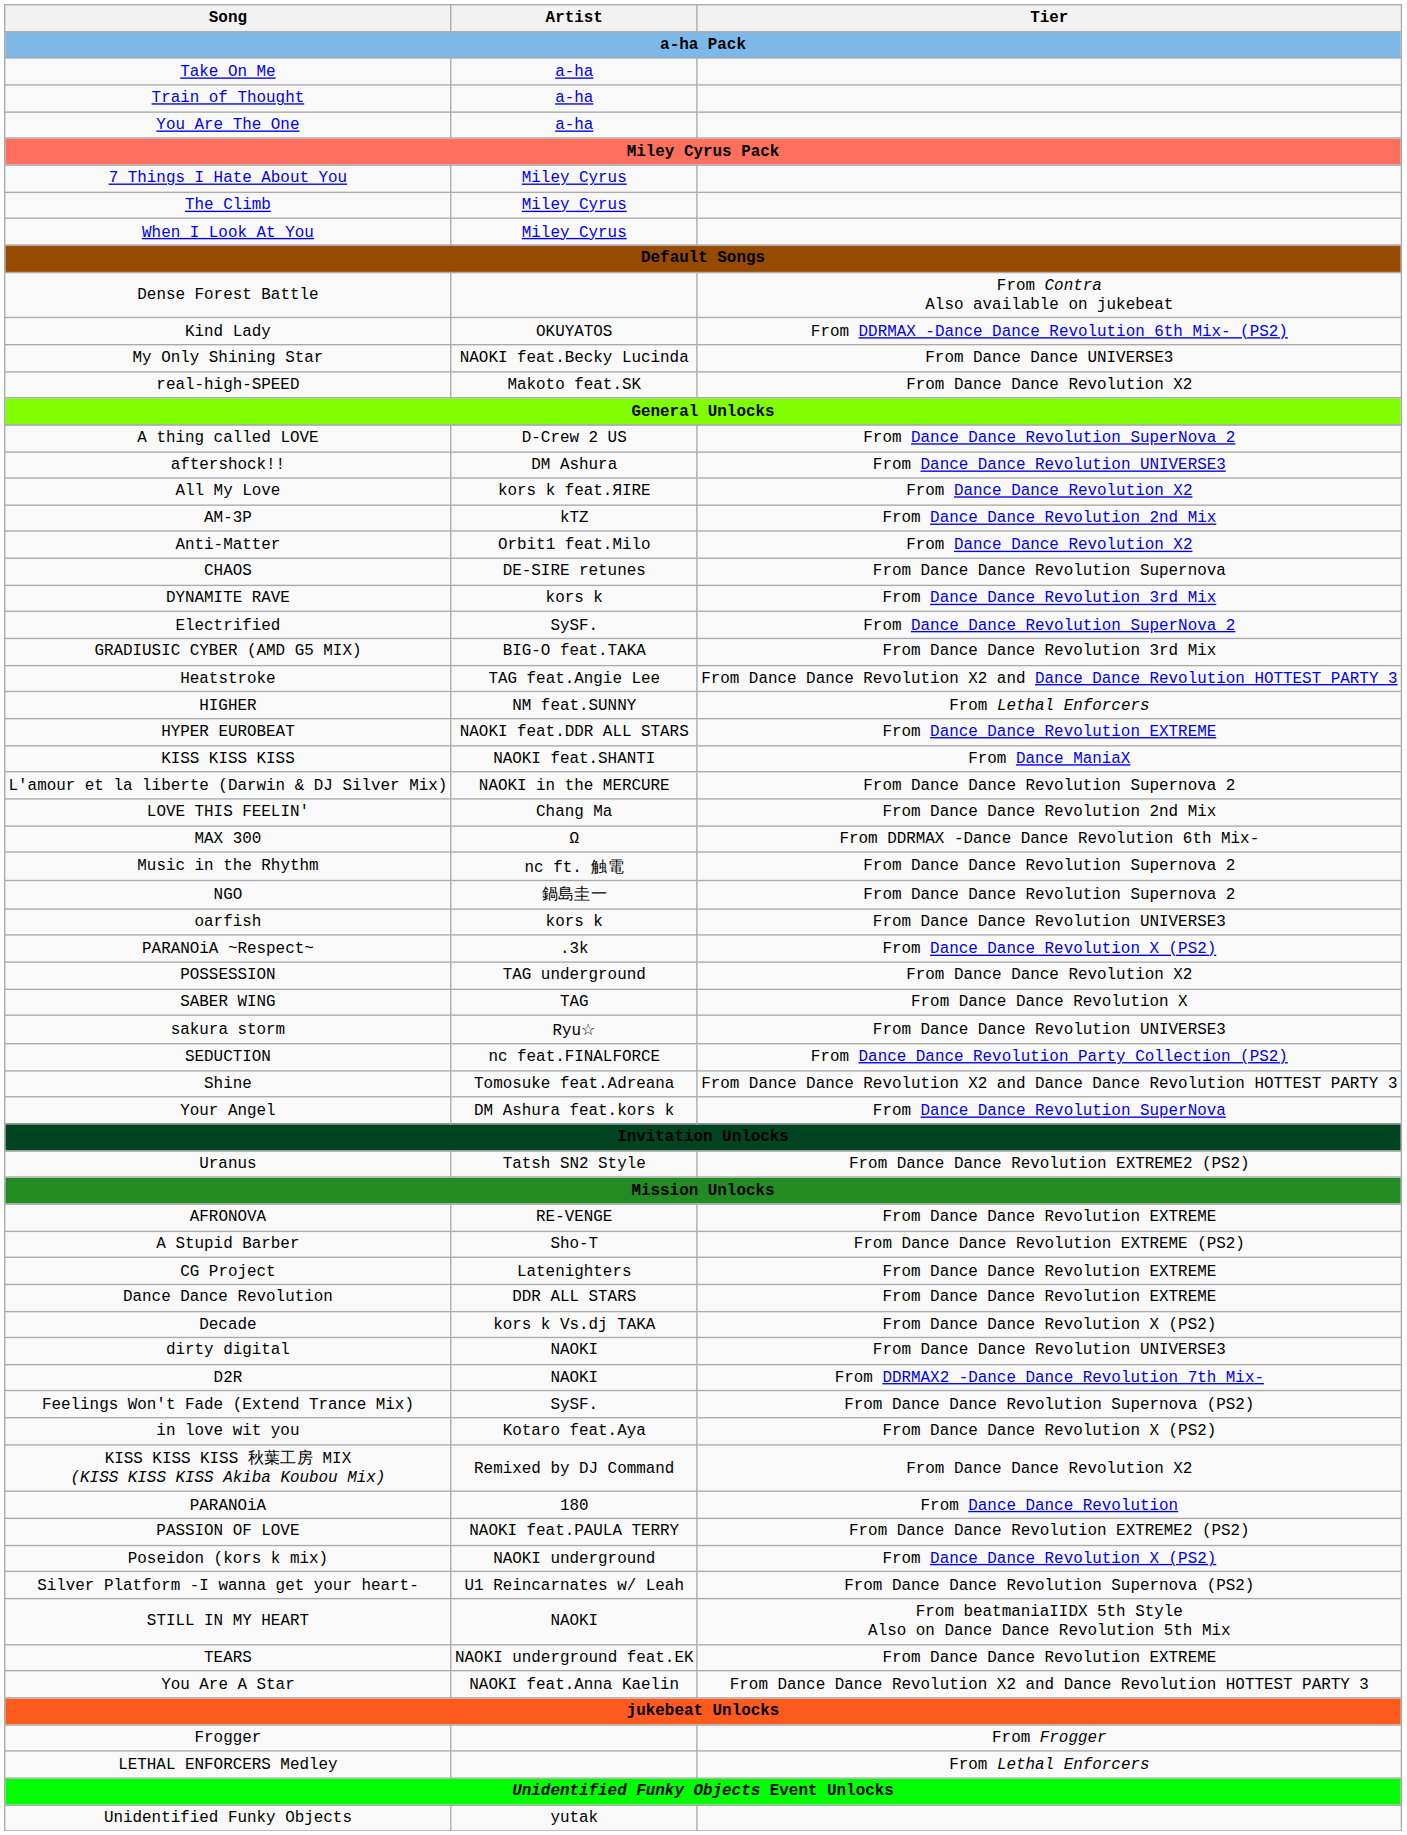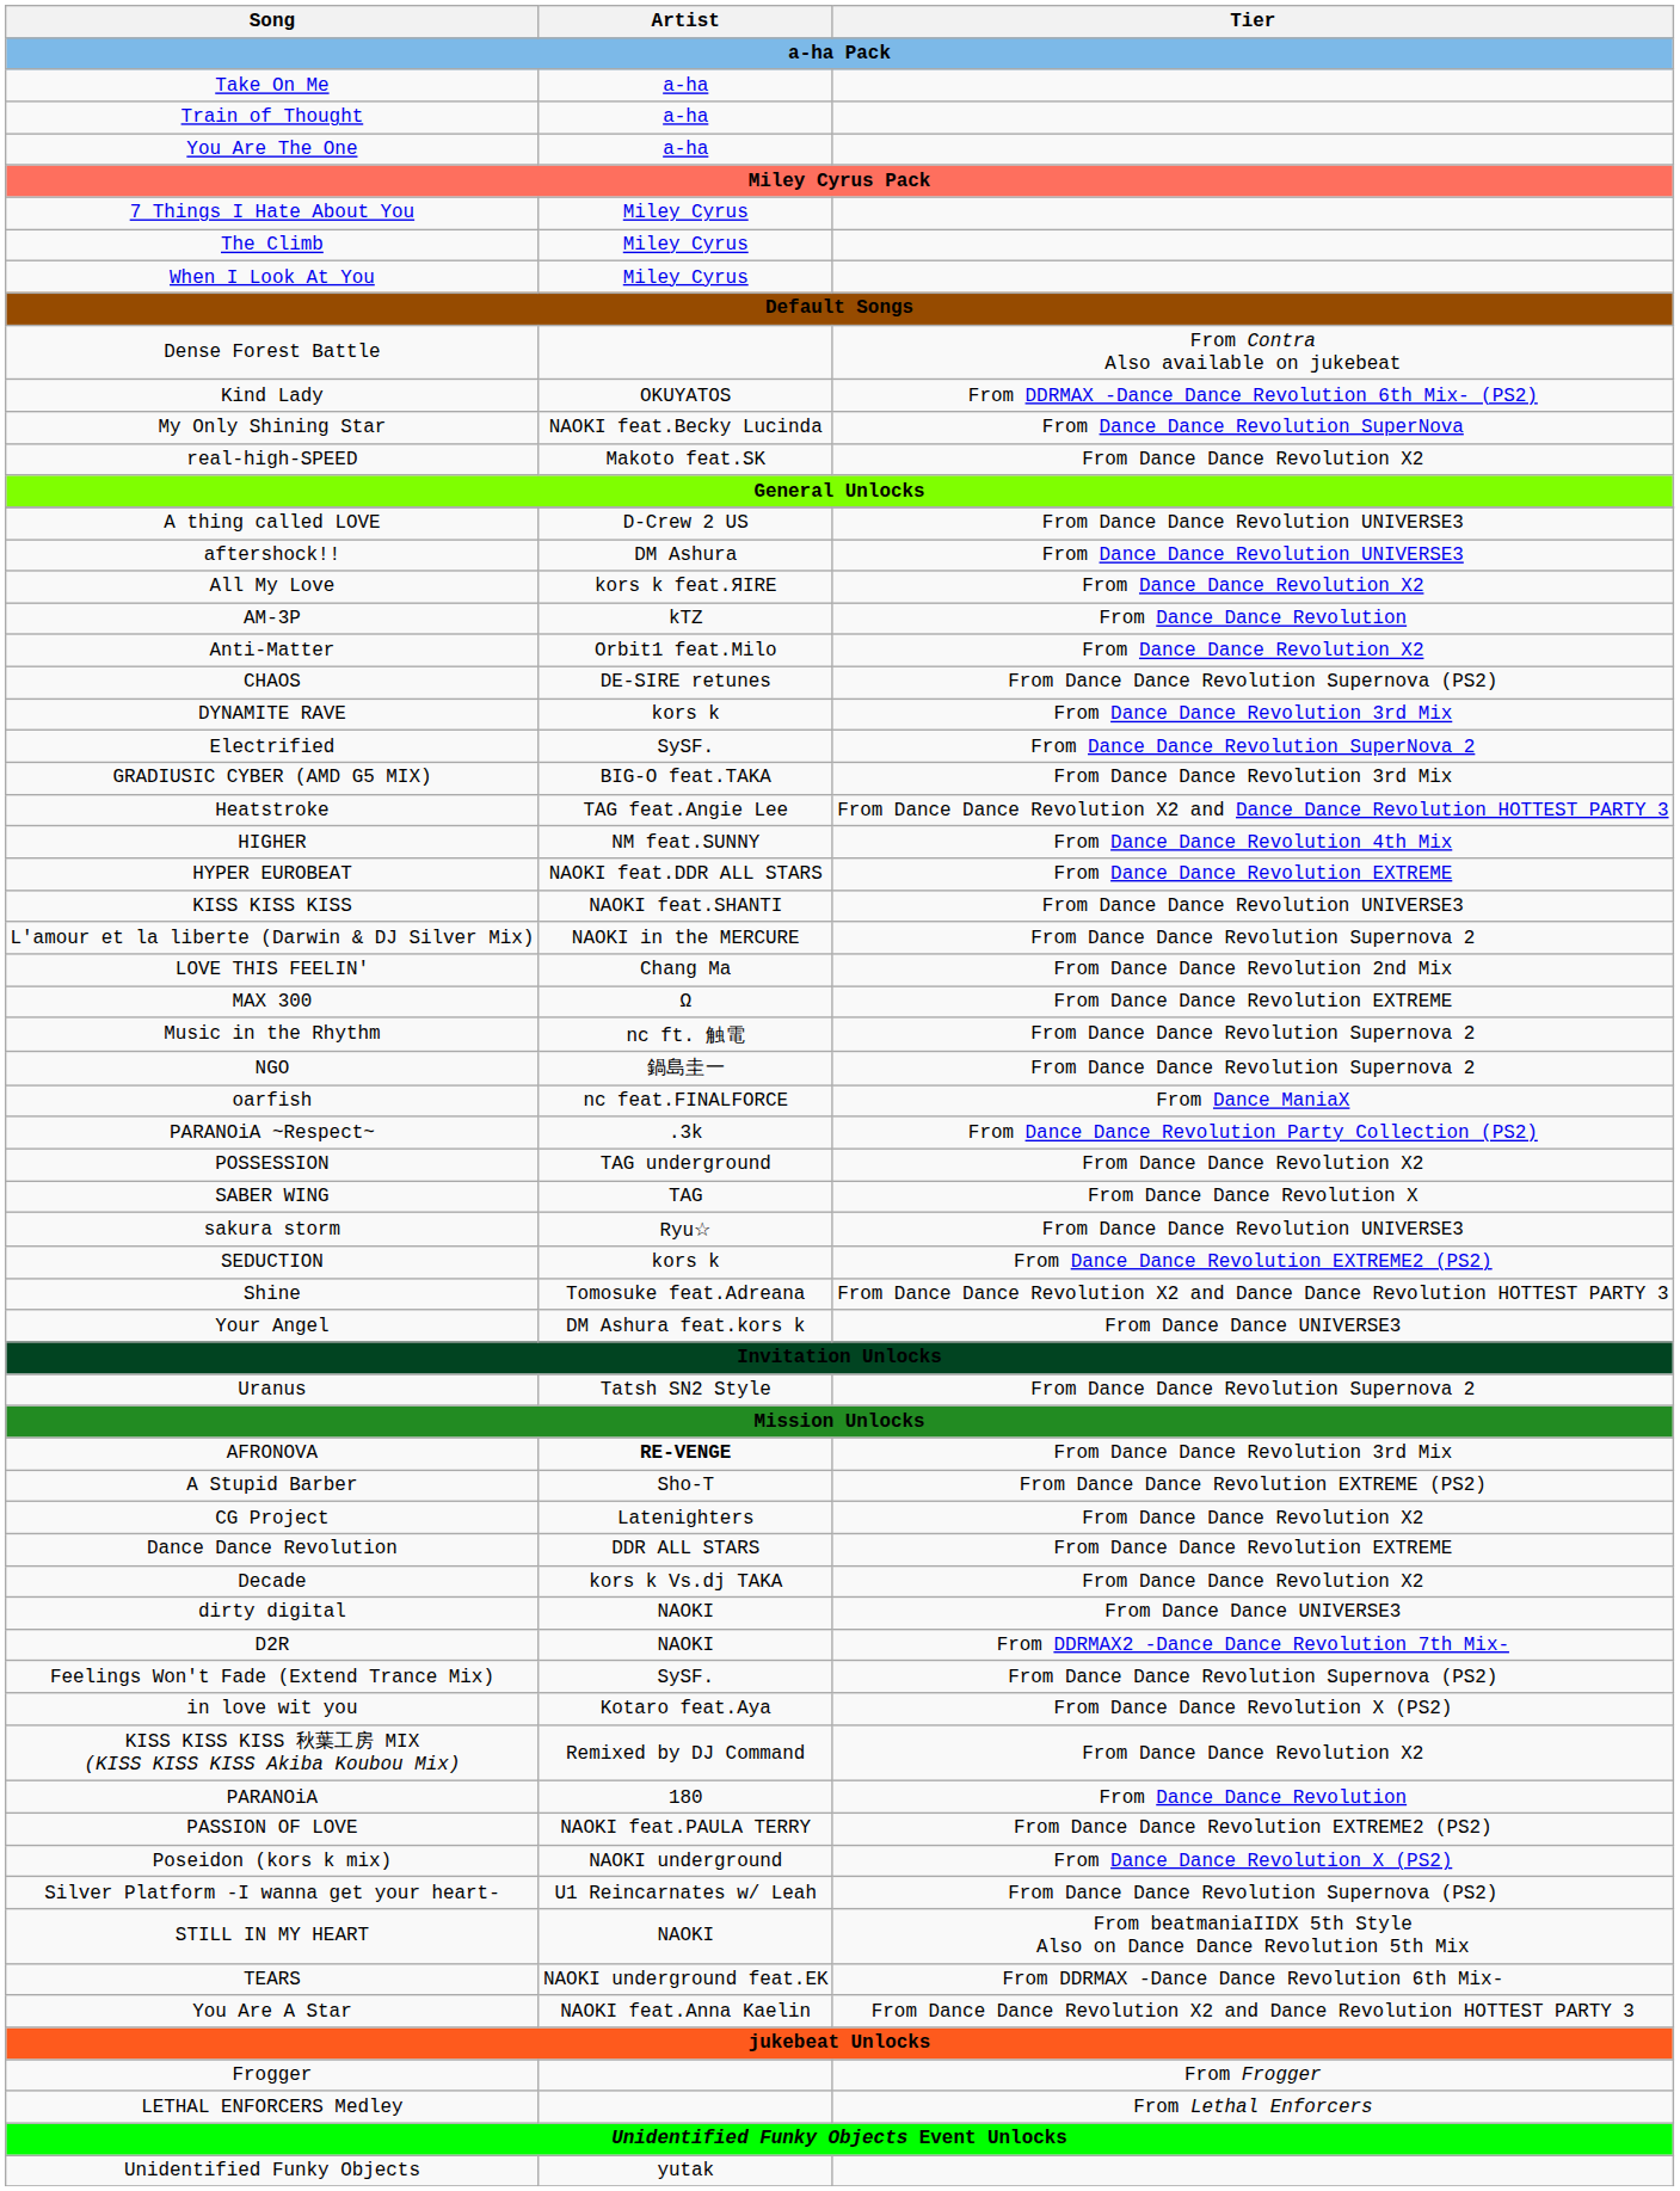My Only Shining Star | Tier: From Dance Dance UNIVERSE3 -> From Dance Dance Revolution SuperNova
A thing called LOVE | Tier: From Dance Dance Revolution SuperNova 2 -> From Dance Dance Revolution UNIVERSE3
AM-3P | Tier: From Dance Dance Revolution 2nd Mix -> From Dance Dance Revolution
CHAOS | Tier: From Dance Dance Revolution Supernova -> From Dance Dance Revolution Supernova (PS2)
HIGHER | Tier: From Lethal Enforcers -> From Dance Dance Revolution 4th Mix
KISS KISS KISS | Tier: From Dance ManiaX -> From Dance Dance Revolution UNIVERSE3
MAX 300 | Tier: From DDRMAX -Dance Dance Revolution 6th Mix- -> From Dance Dance Revolution EXTREME
oarfish | Artist: kors k -> nc feat.FINALFORCE
oarfish | Tier: From Dance Dance Revolution UNIVERSE3 -> From Dance ManiaX
PARANOiA ~Respect~ | Tier: From Dance Dance Revolution X (PS2) -> From Dance Dance Revolution Party Collection (PS2)
SEDUCTION | Artist: nc feat.FINALFORCE -> kors k
SEDUCTION | Tier: From Dance Dance Revolution Party Collection (PS2) -> From Dance Dance Revolution EXTREME2 (PS2)
Your Angel | Tier: From Dance Dance Revolution SuperNova -> From Dance Dance UNIVERSE3
Uranus | Tier: From Dance Dance Revolution EXTREME2 (PS2) -> From Dance Dance Revolution Supernova 2
AFRONOVA | Artist: normal -> bold
AFRONOVA | Tier: From Dance Dance Revolution EXTREME -> From Dance Dance Revolution 3rd Mix
CG Project | Tier: From Dance Dance Revolution EXTREME -> From Dance Dance Revolution X2
Decade | Tier: From Dance Dance Revolution X (PS2) -> From Dance Dance Revolution X2
dirty digital | Tier: From Dance Dance Revolution UNIVERSE3 -> From Dance Dance UNIVERSE3
TEARS | Tier: From Dance Dance Revolution EXTREME -> From DDRMAX -Dance Dance Revolution 6th Mix-
